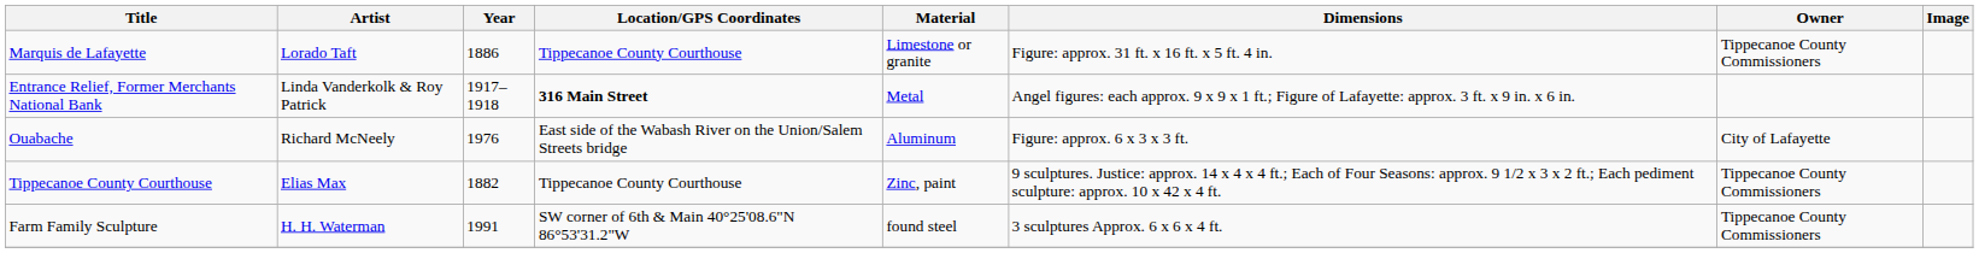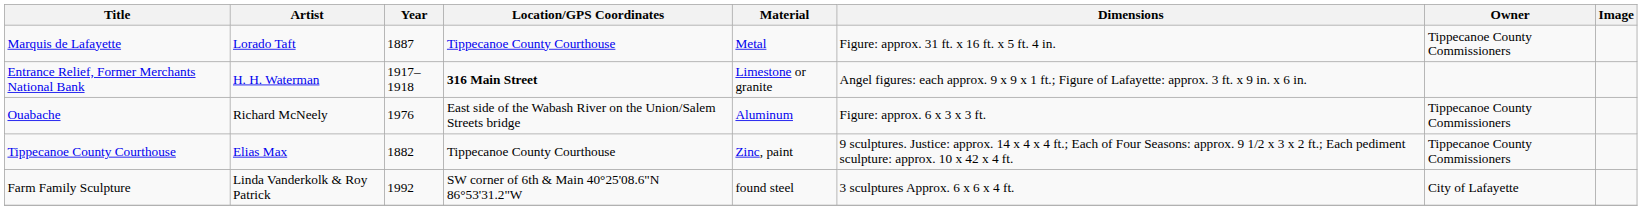Marquis de Lafayette | Year: 1886 -> 1887
Marquis de Lafayette | Material: Limestone or granite -> Metal
Entrance Relief, Former Merchants National Bank | Artist: Linda Vanderkolk & Roy Patrick -> H. H. Waterman
Entrance Relief, Former Merchants National Bank | Material: Metal -> Limestone or granite
Ouabache | Owner: City of Lafayette -> Tippecanoe County Commissioners
Farm Family Sculpture | Artist: H. H. Waterman -> Linda Vanderkolk & Roy Patrick
Farm Family Sculpture | Year: 1991 -> 1992
Farm Family Sculpture | Owner: Tippecanoe County Commissioners -> City of Lafayette
